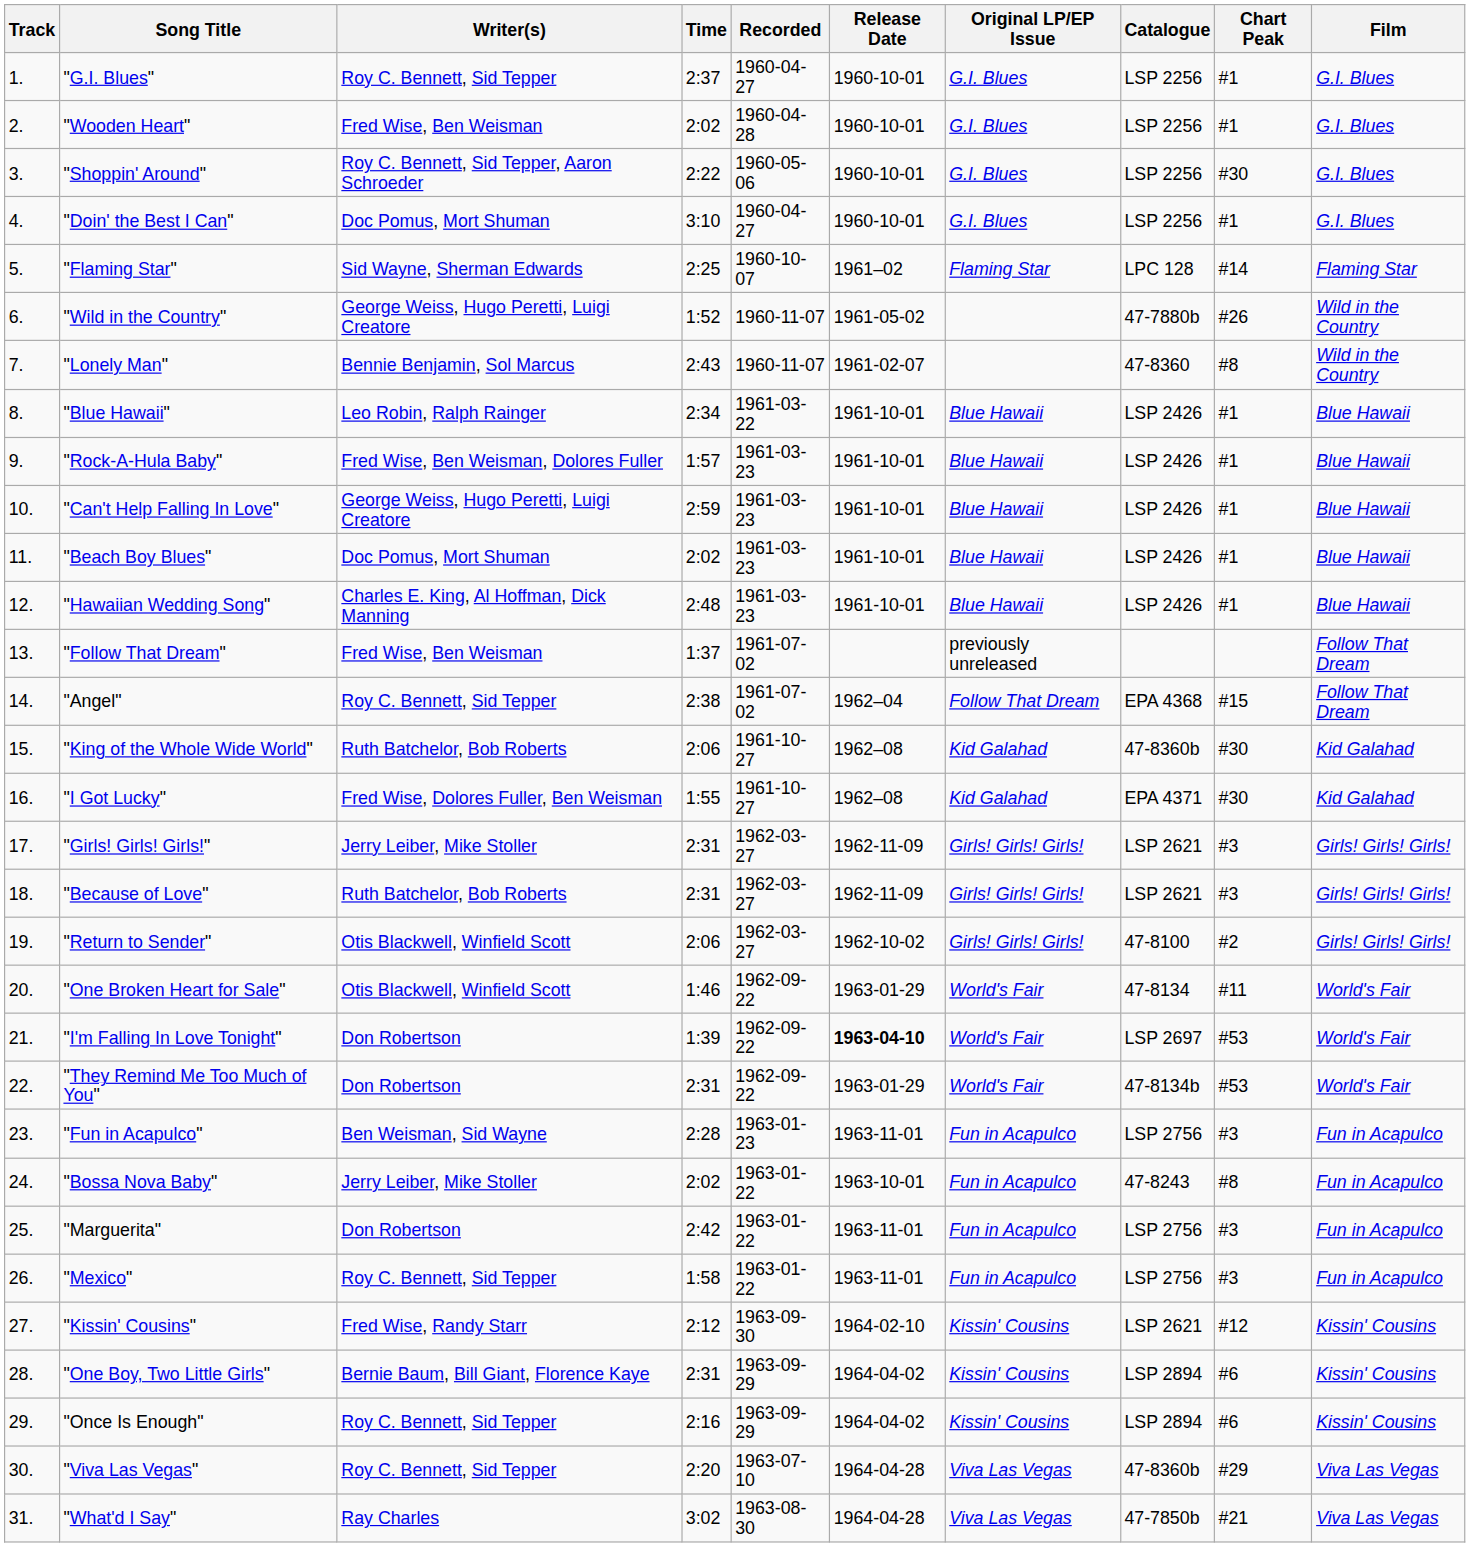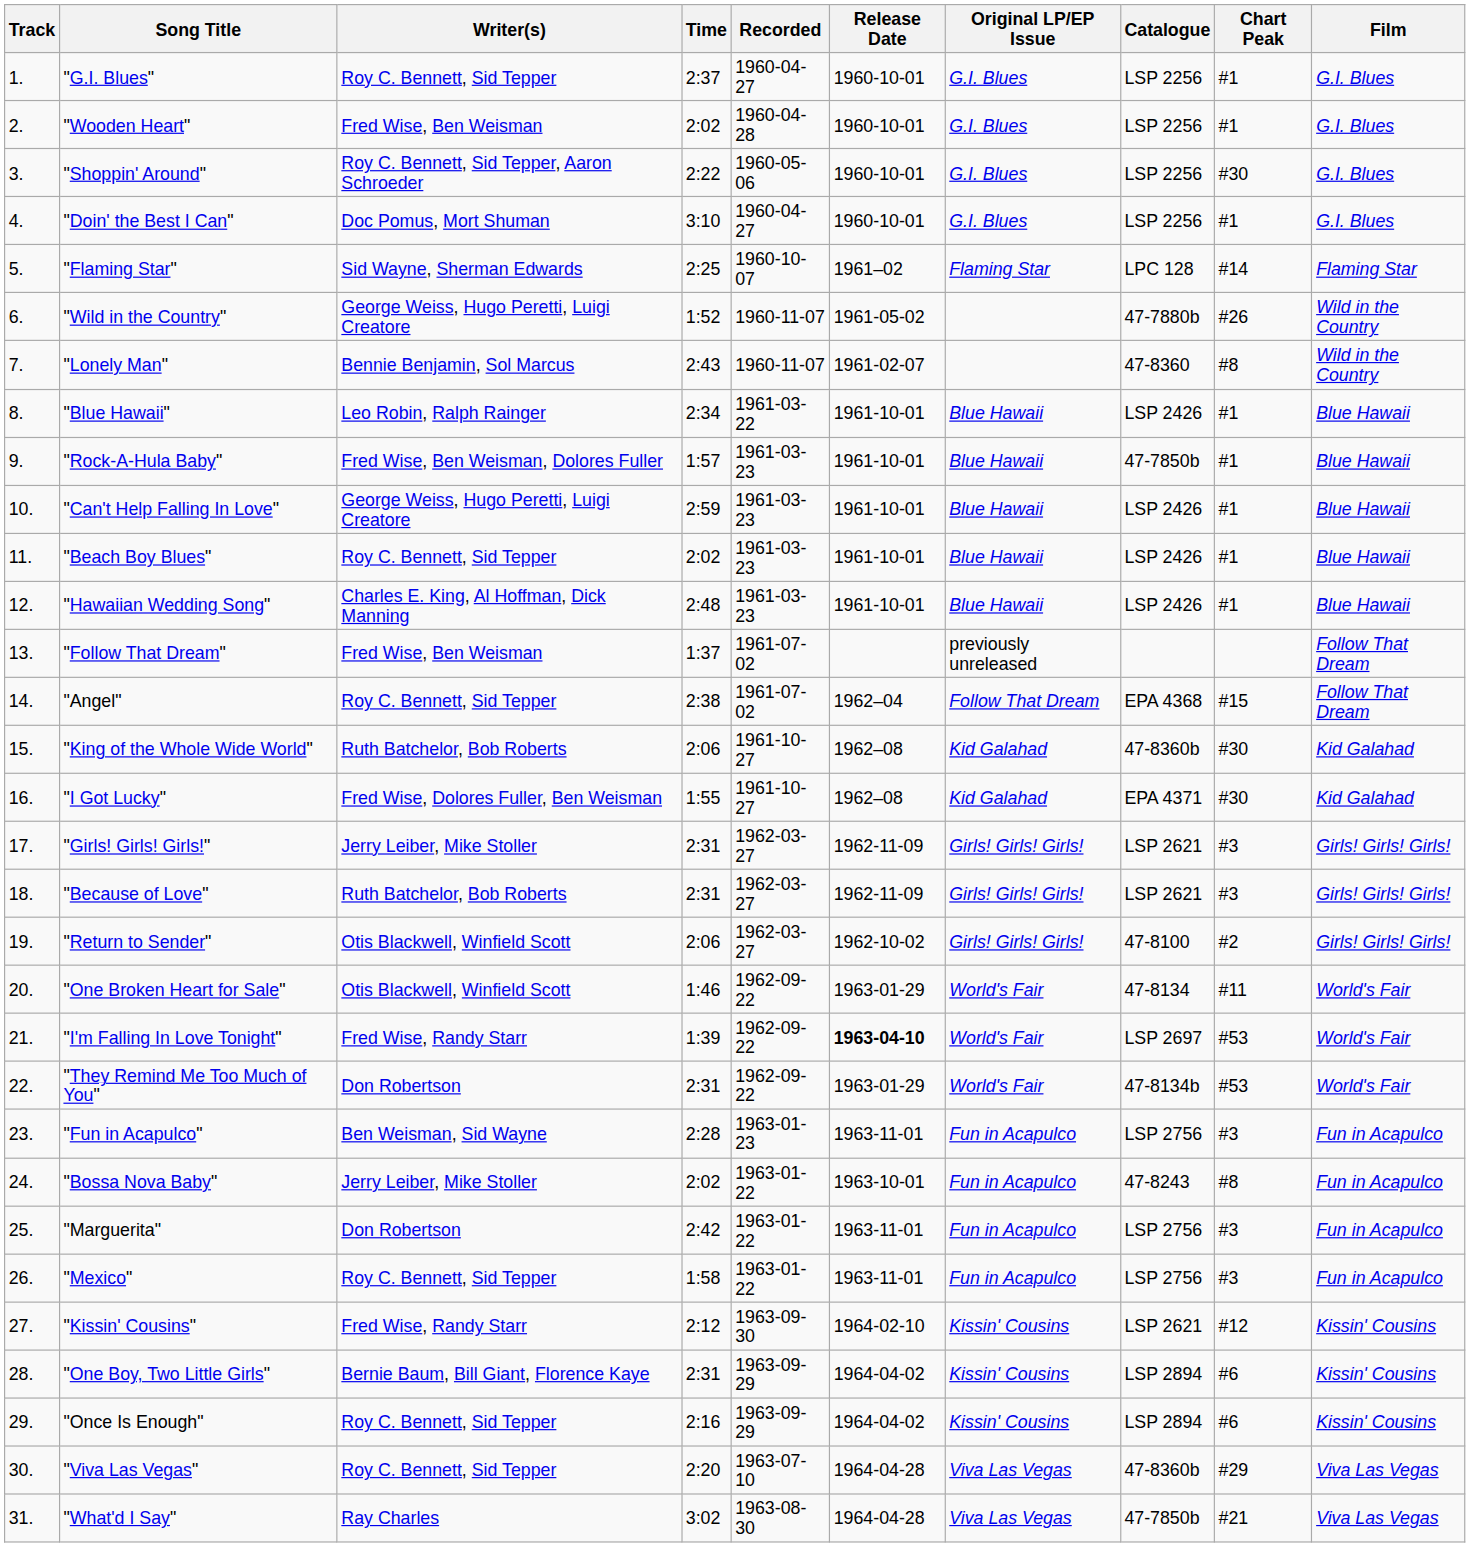"Rock-A-Hula Baby" | Catalogue: LSP 2426 -> 47-7850b
"Beach Boy Blues" | Writer(s): Doc Pomus, Mort Shuman -> Roy C. Bennett, Sid Tepper
"I'm Falling In Love Tonight" | Writer(s): Don Robertson -> Fred Wise, Randy Starr
